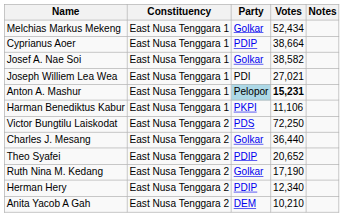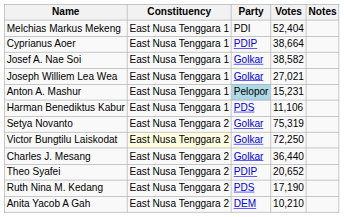Melchias Markus Mekeng | Party: Golkar -> PDI
Melchias Markus Mekeng | Votes: 52,434 -> 52,404
Joseph Williem Lea Wea | Party: PDI -> Golkar
Anton A. Mashur | Votes: bold -> normal
Harman Benediktus Kabur | Party: PKPI -> PDS
+ row: Setya Novanto | East Nusa Tenggara 2 | Golkar | 75,319
Victor Bungtilu Laiskodat | Constituency: no background -> lightyellow background
Victor Bungtilu Laiskodat | Party: PDS -> Golkar
Ruth Nina M. Kedang | Party: Golkar -> PDS
- row: Herman Hery | East Nusa Tenggara 2 | PDIP | 12,340
